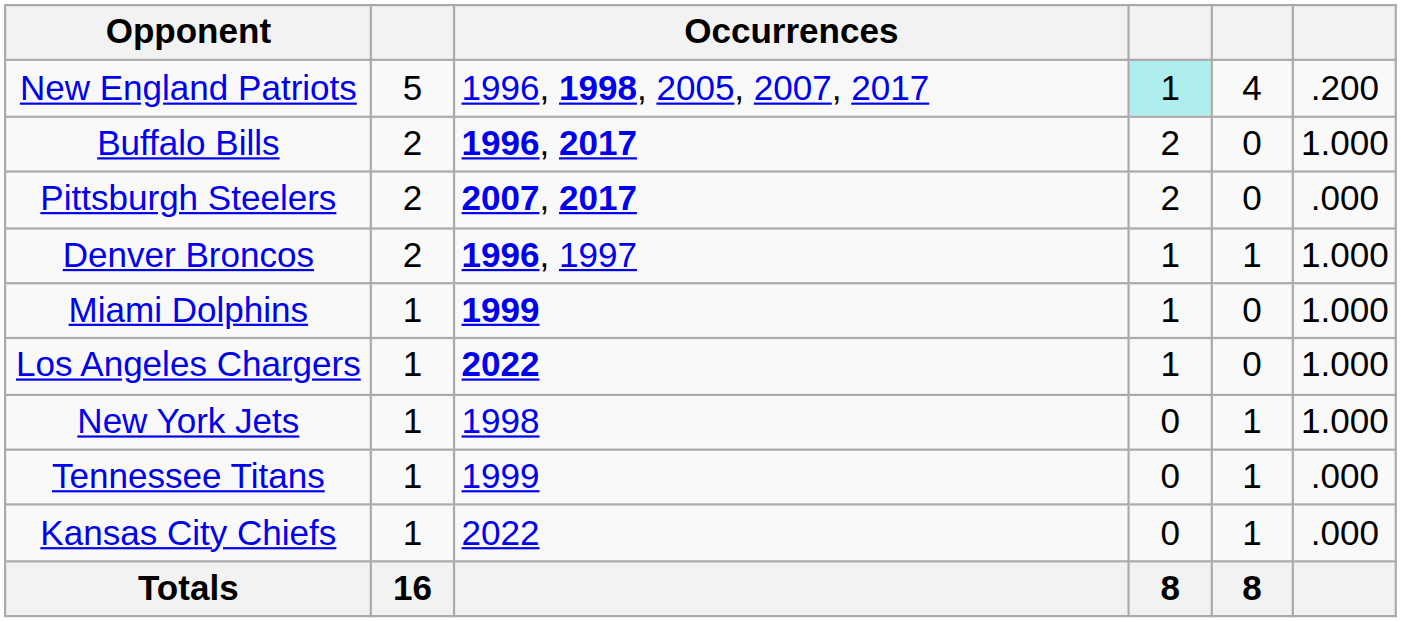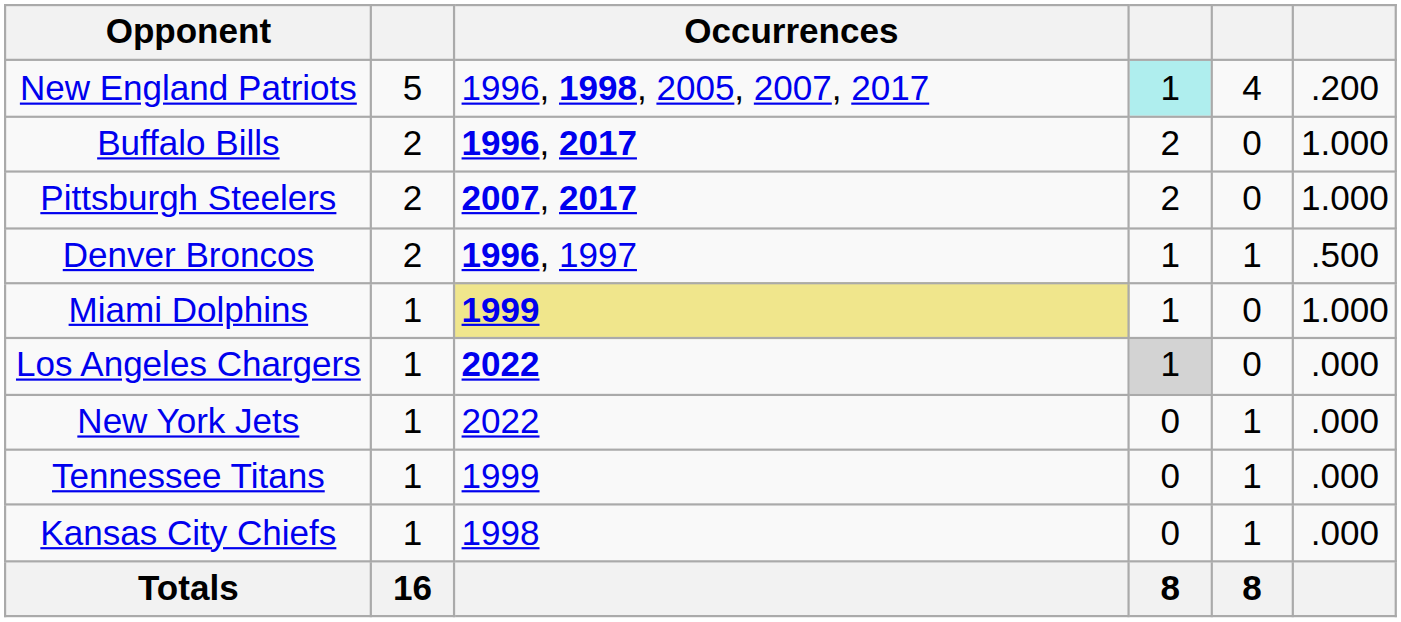Pittsburgh Steelers | column 6: .000 -> 1.000
Denver Broncos | column 6: 1.000 -> .500
Miami Dolphins | Occurrences: no background -> khaki background
Los Angeles Chargers | column 4: no background -> lightgrey background
Los Angeles Chargers | column 6: 1.000 -> .000
New York Jets | Occurrences: 1998 -> 2022
New York Jets | column 6: 1.000 -> .000
Kansas City Chiefs | Occurrences: 2022 -> 1998
